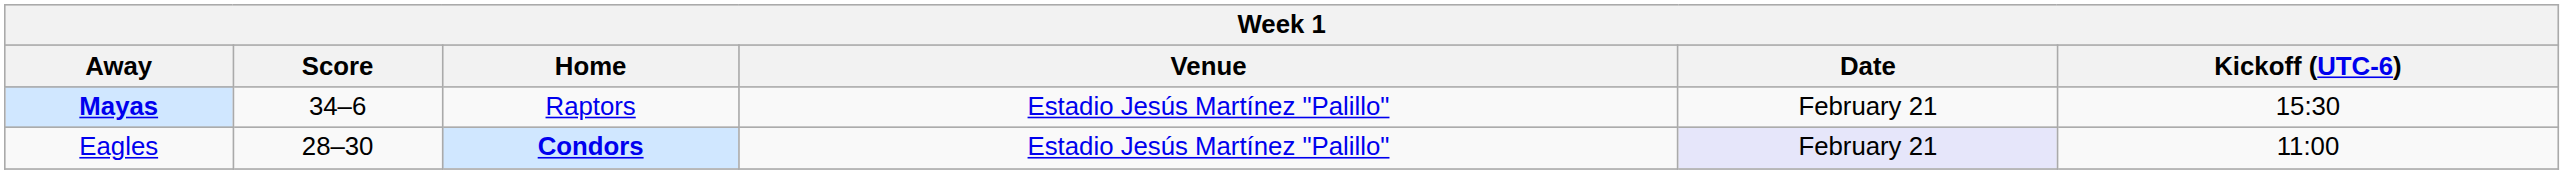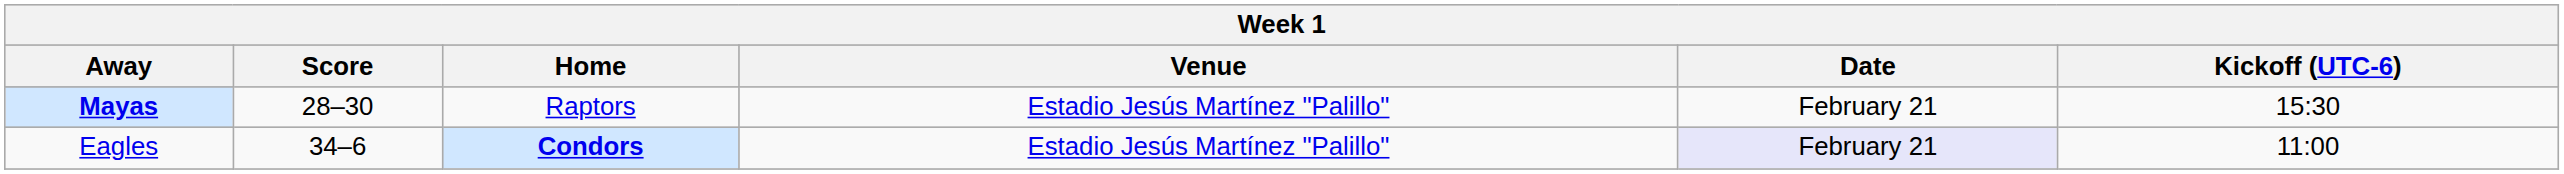Mayas | Score: 34–6 -> 28–30
Eagles | Score: 28–30 -> 34–6
